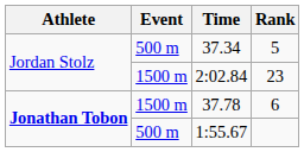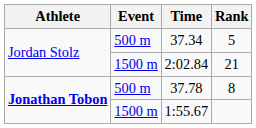2:02.84 | Rank: 23 -> 21
37.78 | Event: 1500 m -> 500 m
37.78 | Rank: 6 -> 8
1:55.67 | Event: 500 m -> 1500 m
